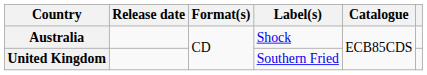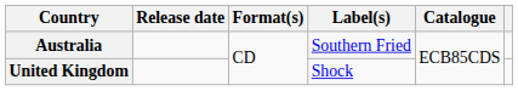Australia | Label(s): Shock -> Southern Fried
United Kingdom | Label(s): Southern Fried -> Shock
